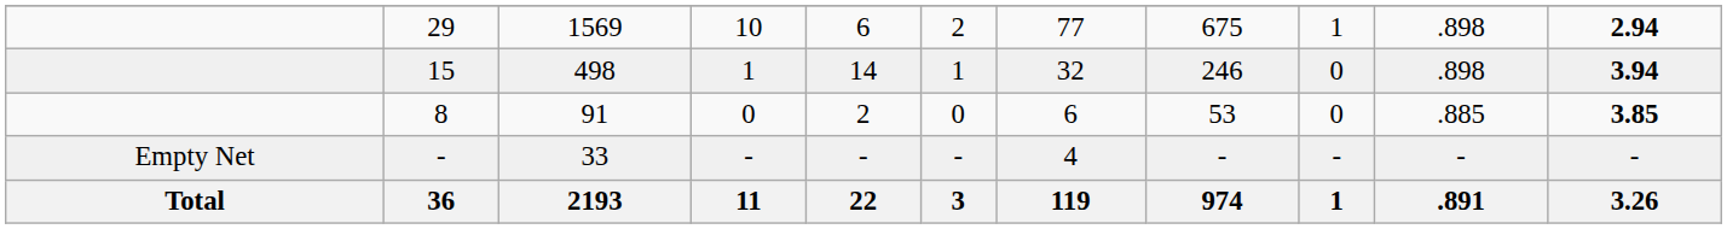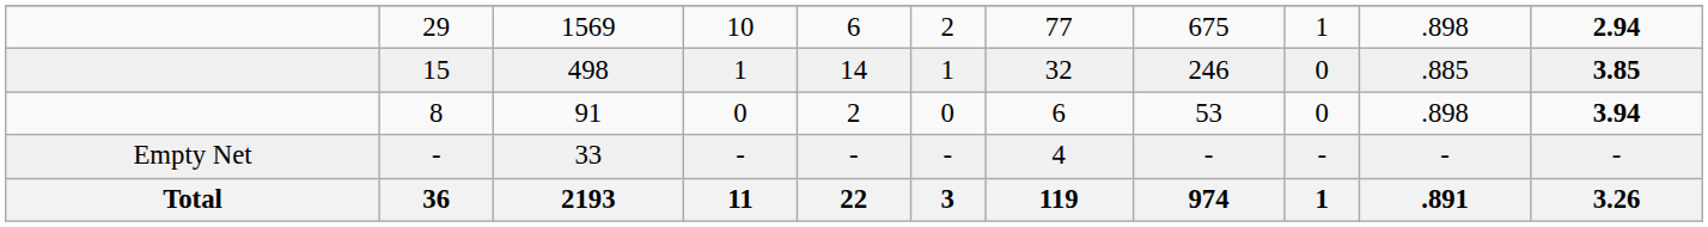15 | column 10: .898 -> .885
15 | column 11: 3.94 -> 3.85
8 | column 10: .885 -> .898
8 | column 11: 3.85 -> 3.94
